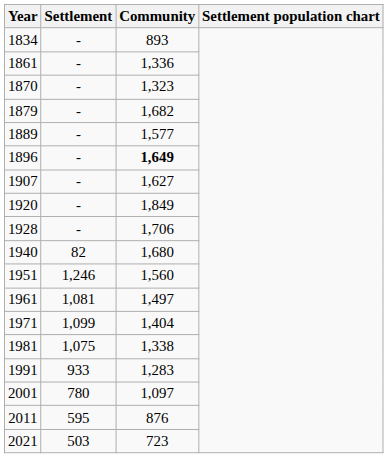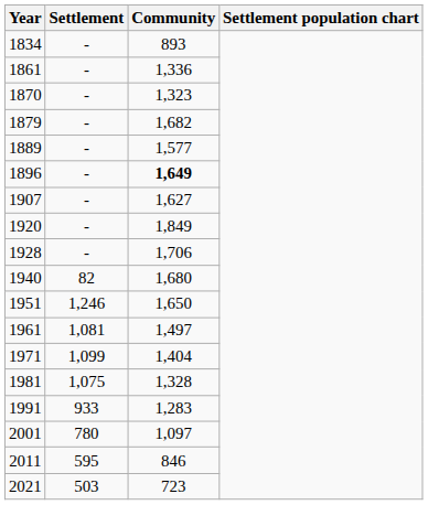1951 | Community: 1,560 -> 1,650
1981 | Community: 1,338 -> 1,328
2011 | Community: 876 -> 846
